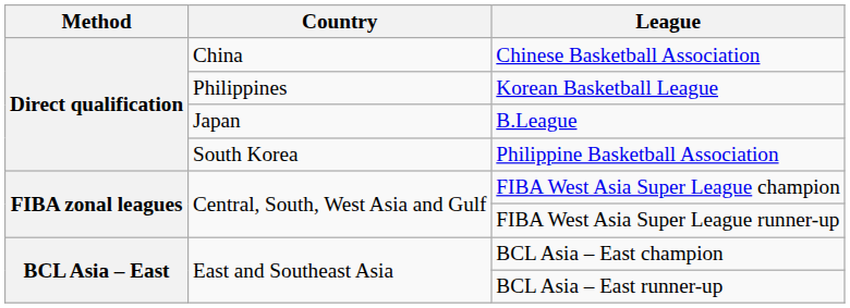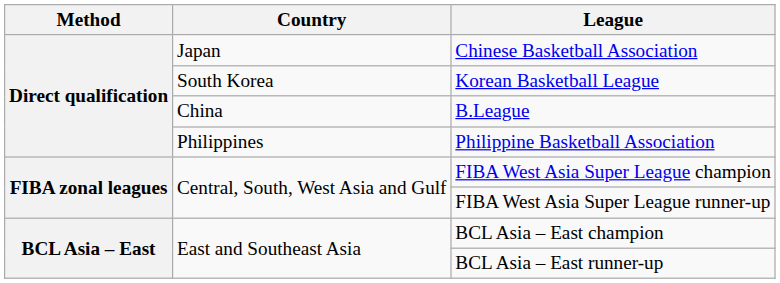Chinese Basketball Association | Country: China -> Japan
Korean Basketball League | Country: Philippines -> South Korea
B.League | Country: Japan -> China
Philippine Basketball Association | Country: South Korea -> Philippines
